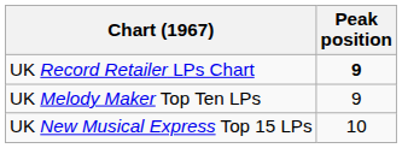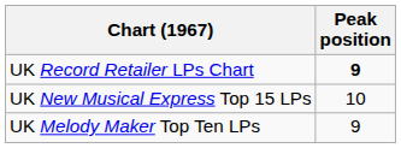rows swapped: UK Melody Maker Top Ten LPs <-> UK New Musical Express Top 15 LPs
